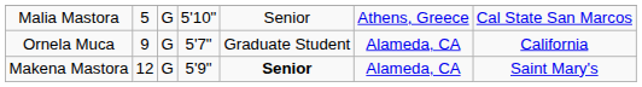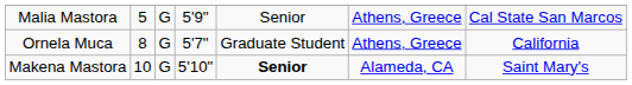Malia Mastora | column 4: 5'10" -> 5'9"
Ornela Muca | column 2: 9 -> 8
Ornela Muca | column 6: Alameda, CA -> Athens, Greece
Makena Mastora | column 2: 12 -> 10
Makena Mastora | column 4: 5'9" -> 5'10"
